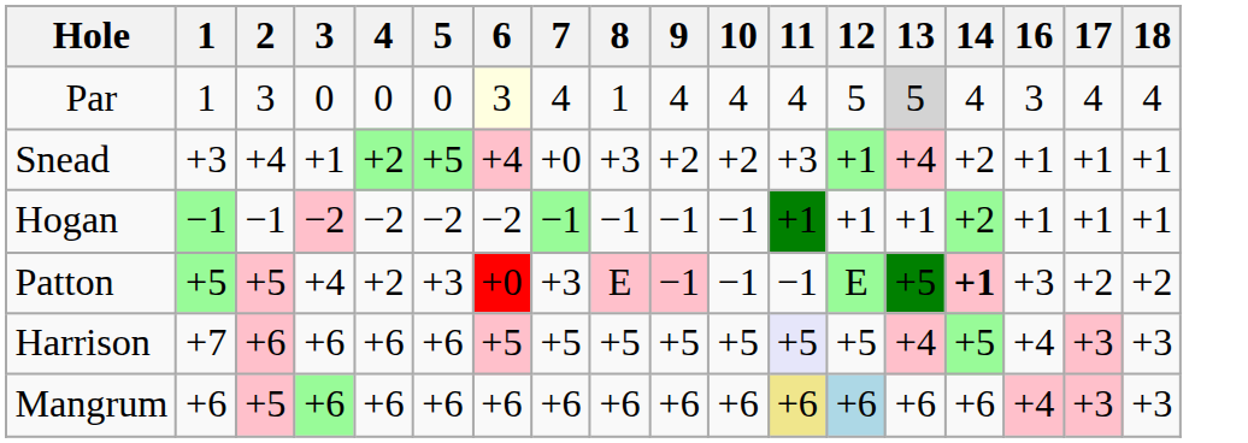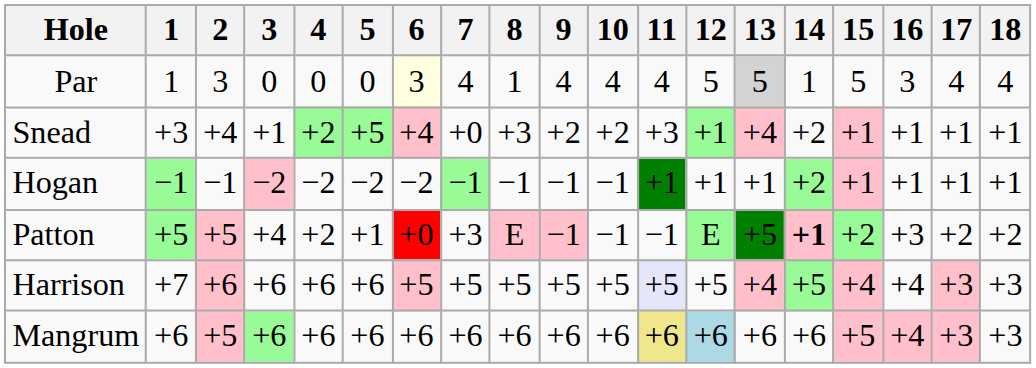+ column: 15 | 5 | +1 | +1 | +2 | +4 | +5
Par | 14: 4 -> 1
Patton | 5: +3 -> +1
